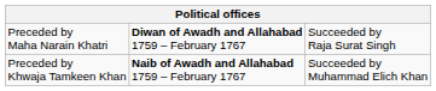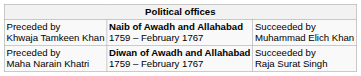rows swapped: Preceded by Khwaja Tamkeen Khan <-> Preceded by Maha Narain Khatri
